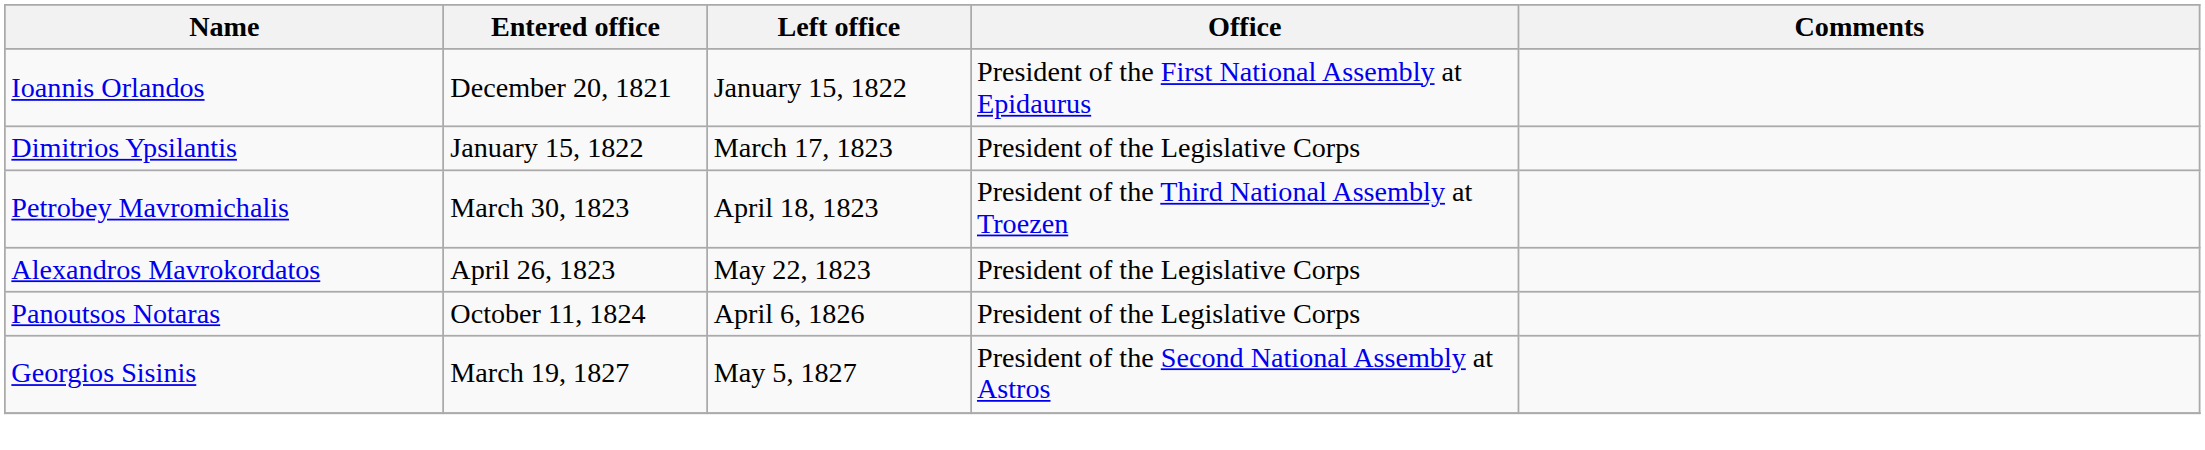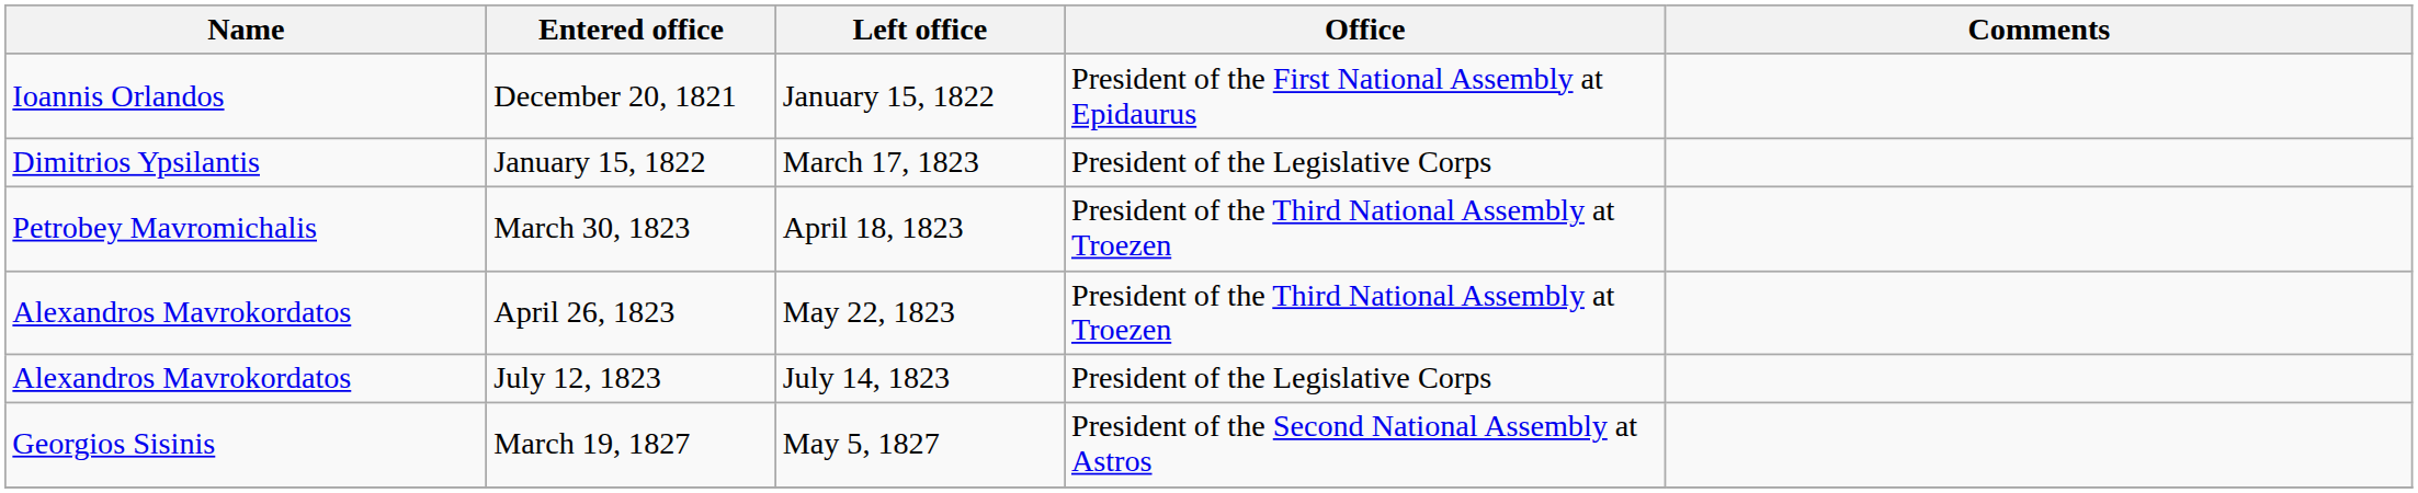April 26, 1823 | Office: President of the Legislative Corps -> President of the Third National Assembly at Troezen
+ row: Alexandros Mavrokordatos | July 12, 1823 | July 14, 1823 | President of the Legislative Corps
- row: Panoutsos Notaras | October 11, 1824 | April 6, 1826 | President of the Legislative Corps
